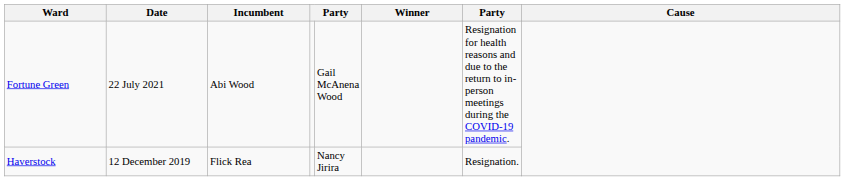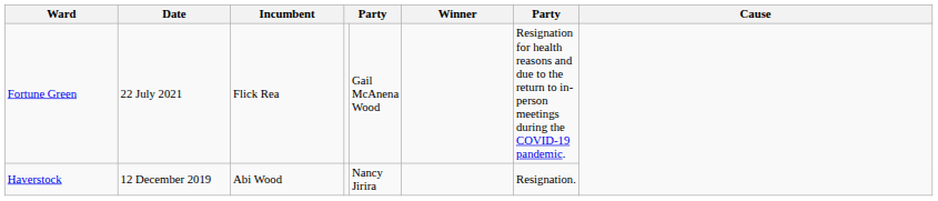Fortune Green | Incumbent: Abi Wood -> Flick Rea
Haverstock | Incumbent: Flick Rea -> Abi Wood
